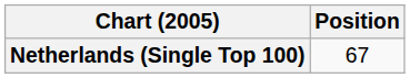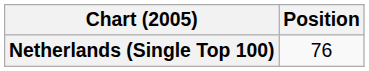Netherlands (Single Top 100) | Position: 67 -> 76
